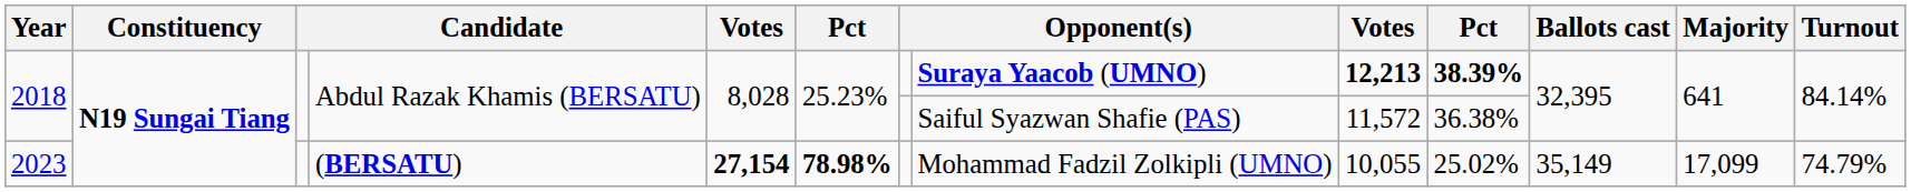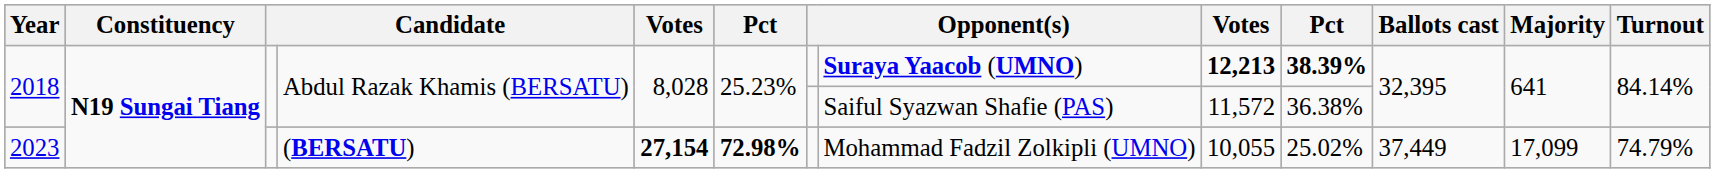2023 | column 6: 78.98% -> 72.98%
2023 | Ballots cast: 35,149 -> 37,449
